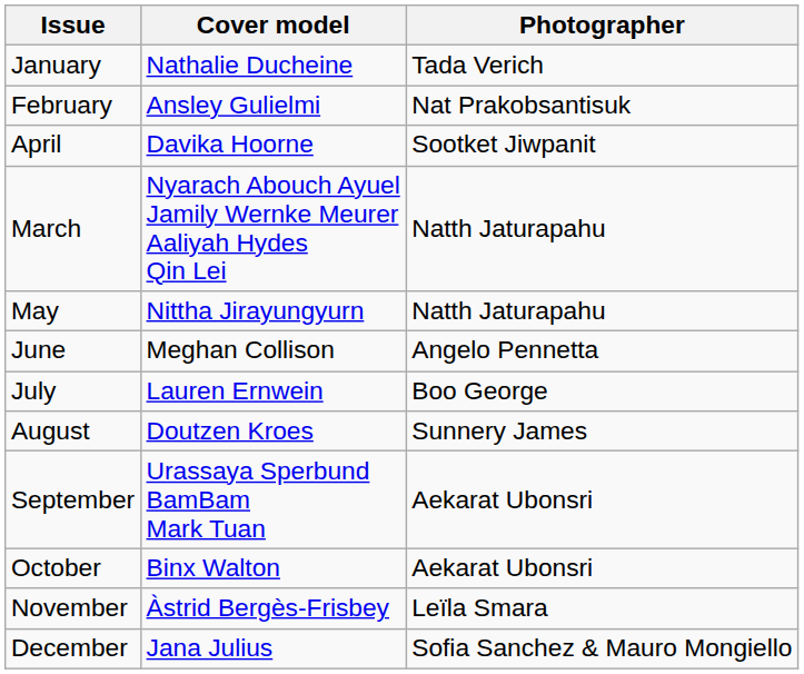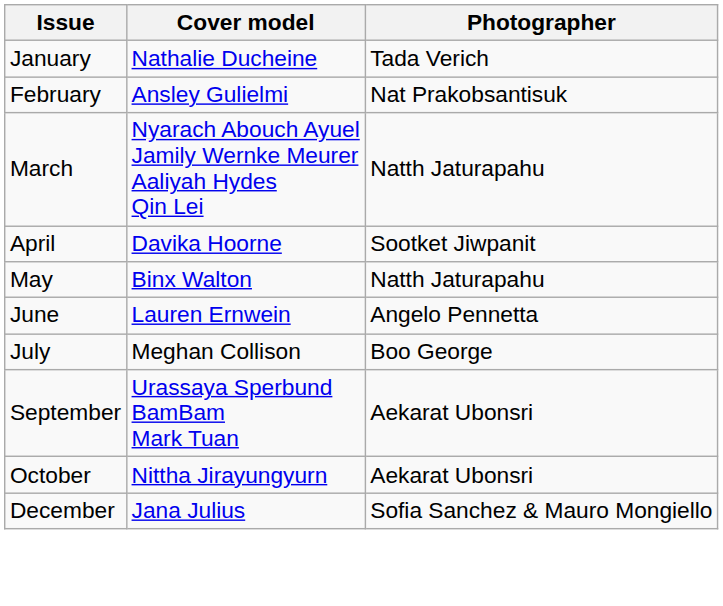rows swapped: March <-> April
May | Cover model: Nittha Jirayungyurn -> Binx Walton
June | Cover model: Meghan Collison -> Lauren Ernwein
July | Cover model: Lauren Ernwein -> Meghan Collison
- row: August | Doutzen Kroes | Sunnery James
October | Cover model: Binx Walton -> Nittha Jirayungyurn
- row: November | Àstrid Bergès-Frisbey | Leïla Smara
